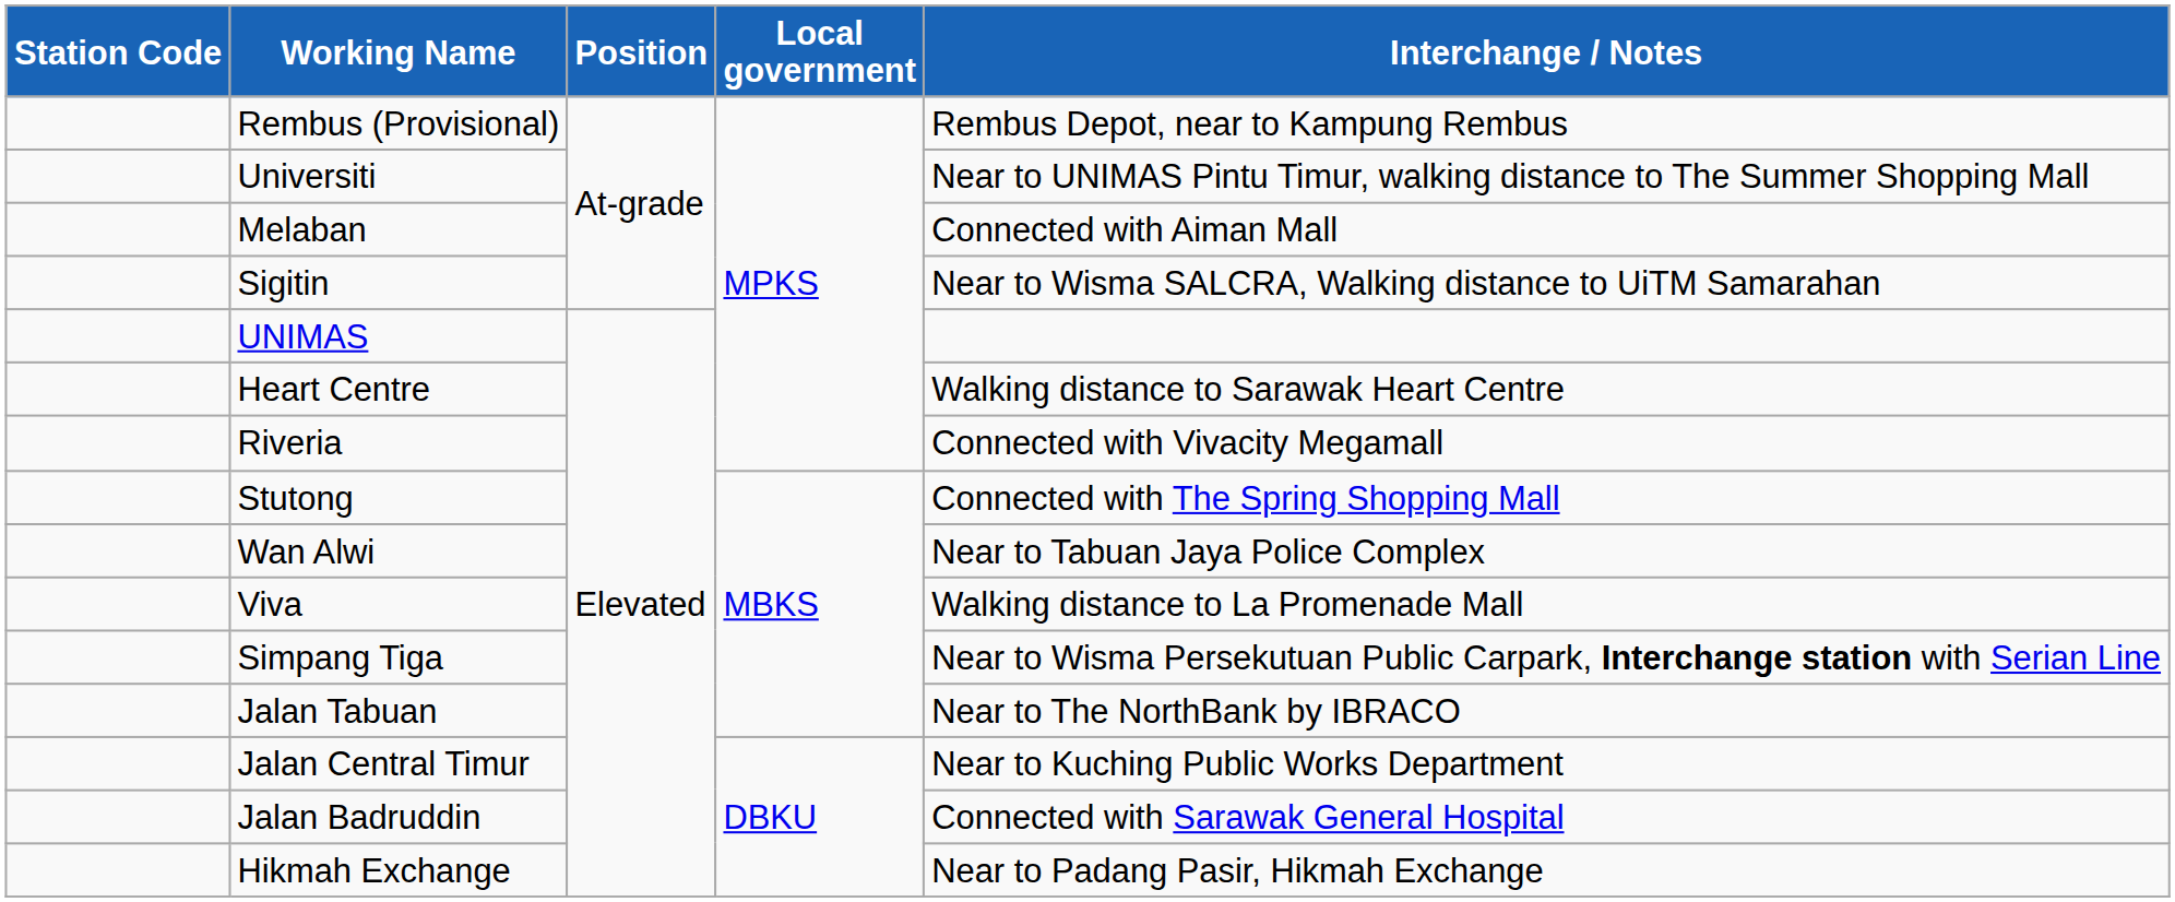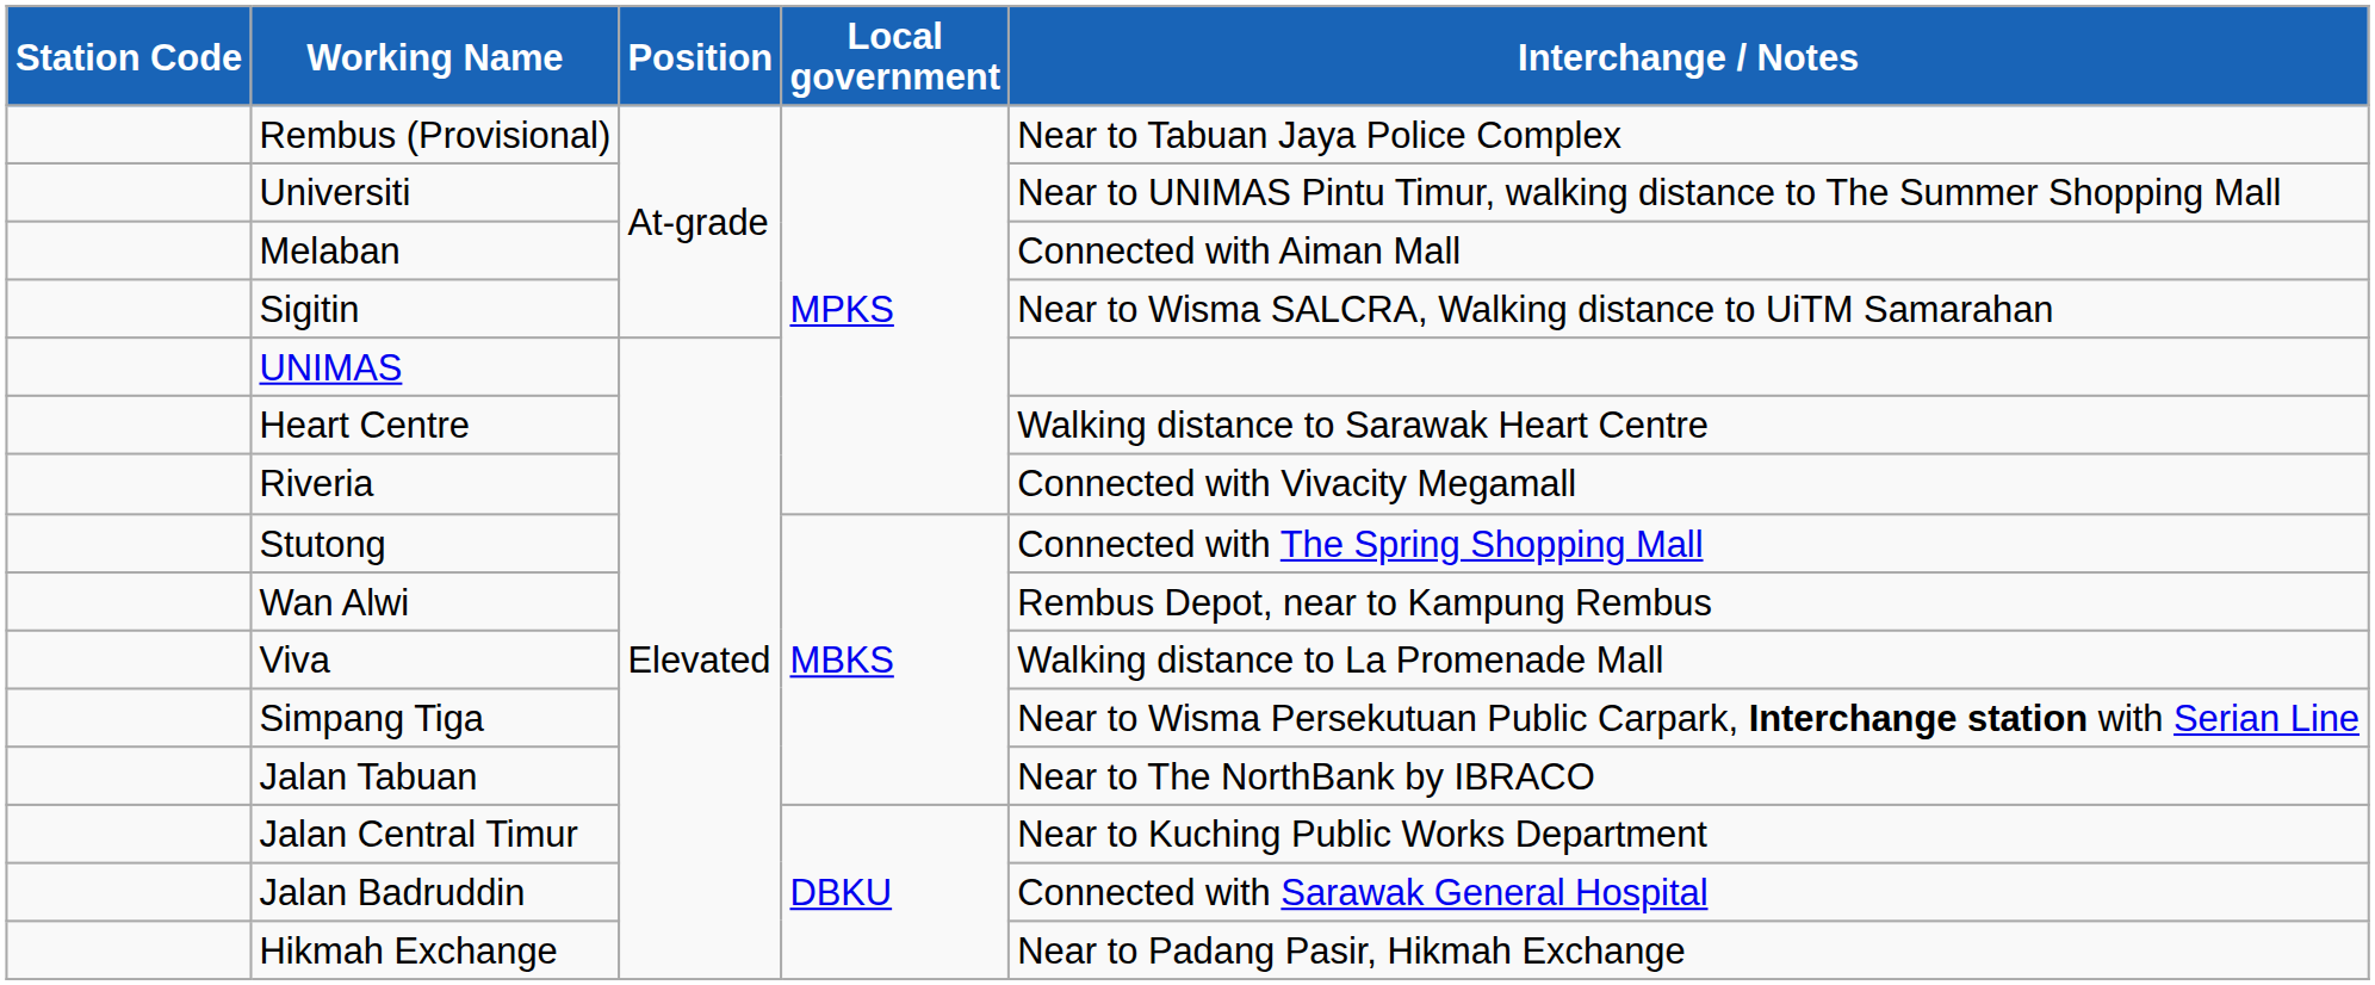Rembus (Provisional) | Interchange / Notes: Rembus Depot, near to Kampung Rembus -> Near to Tabuan Jaya Police Complex
Wan Alwi | Interchange / Notes: Near to Tabuan Jaya Police Complex -> Rembus Depot, near to Kampung Rembus
